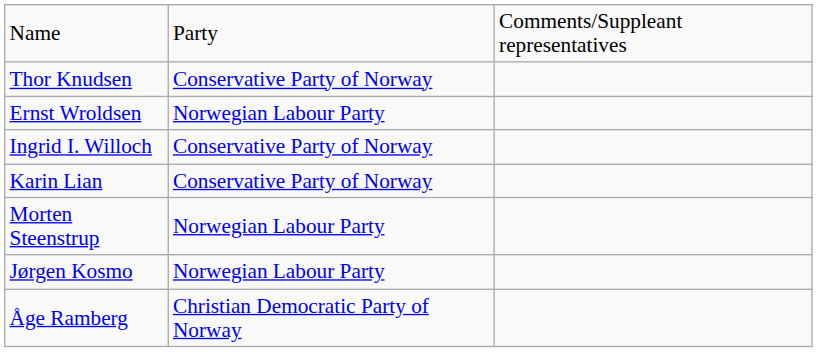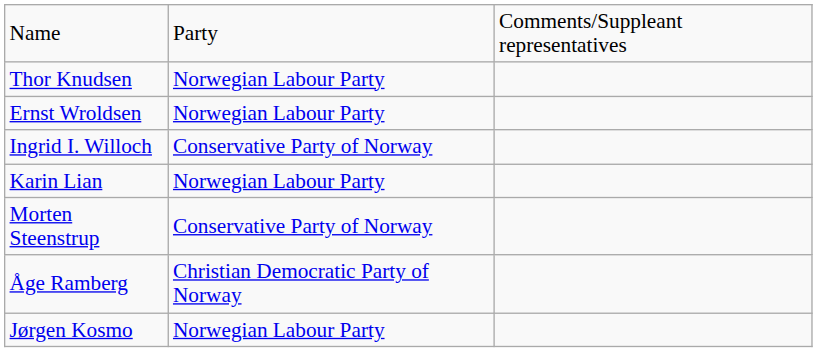Thor Knudsen | column 2: Conservative Party of Norway -> Norwegian Labour Party
Karin Lian | column 2: Conservative Party of Norway -> Norwegian Labour Party
Morten Steenstrup | column 2: Norwegian Labour Party -> Conservative Party of Norway
rows swapped: Åge Ramberg <-> Jørgen Kosmo
